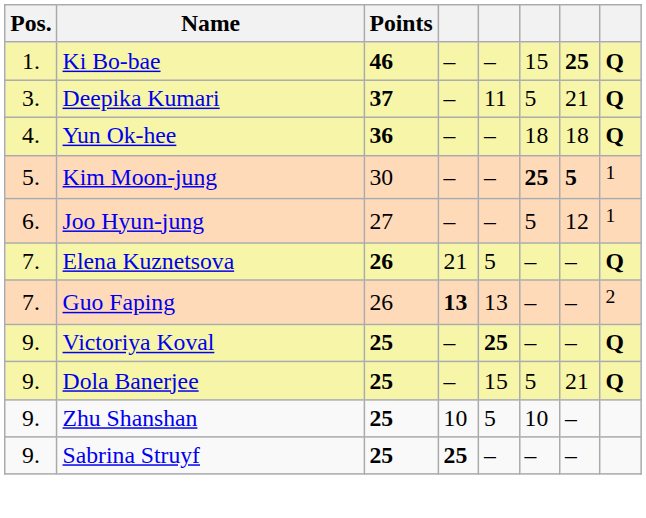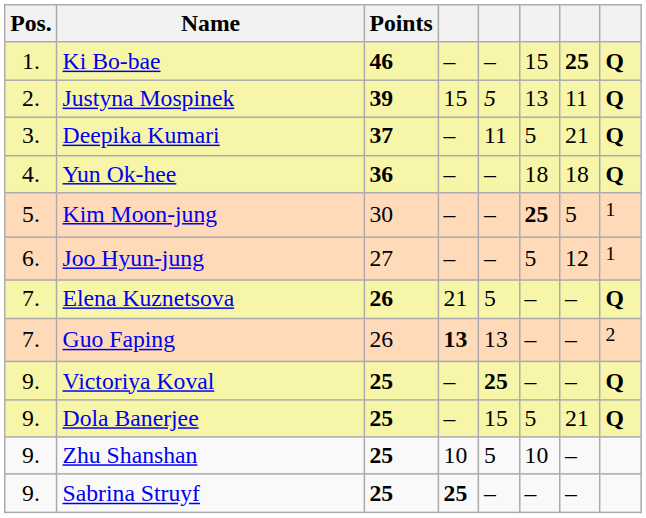+ row: 2. | Justyna Mospinek | 39 | 15 | 5 | 13 | 11 | Q
Kim Moon-jung | column 7: bold -> normal
